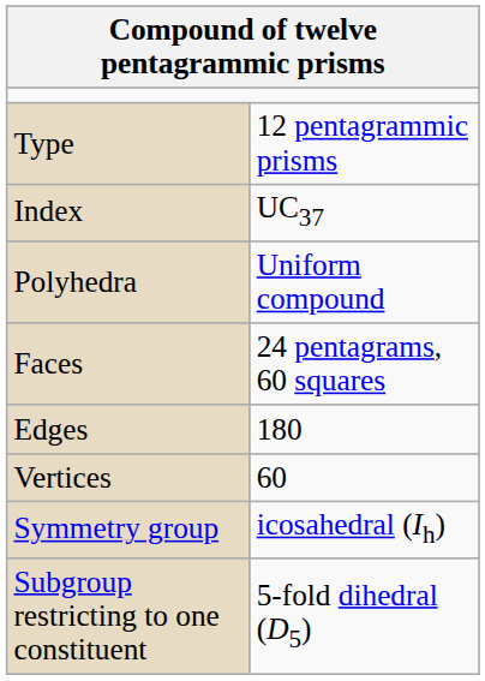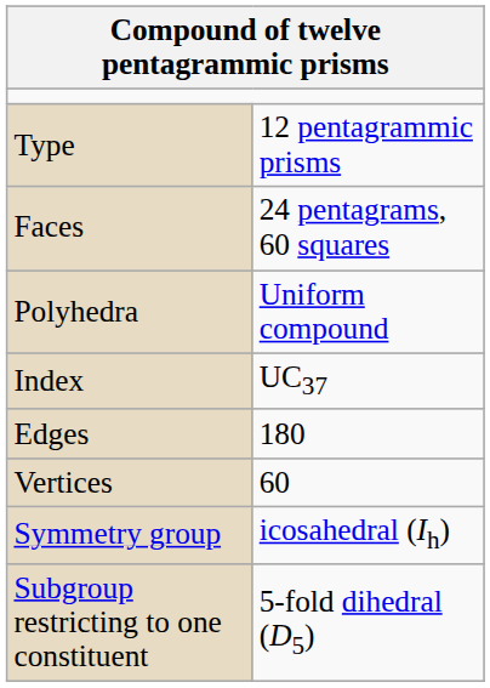rows swapped: Index <-> Faces
